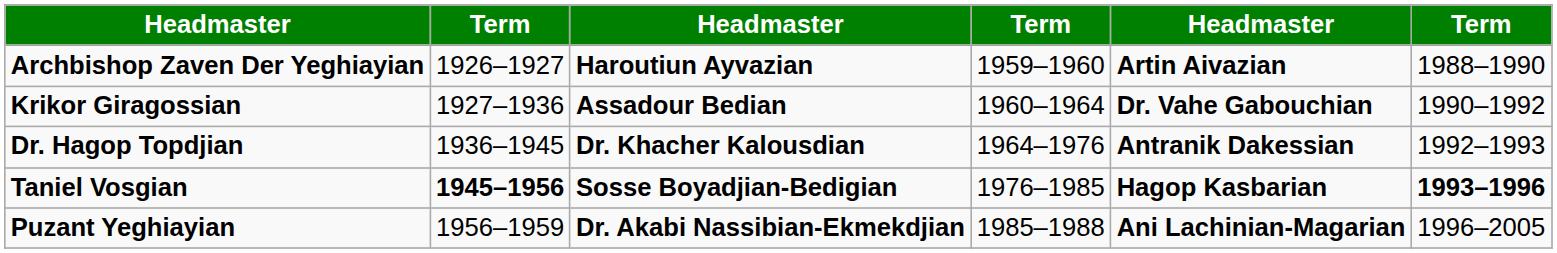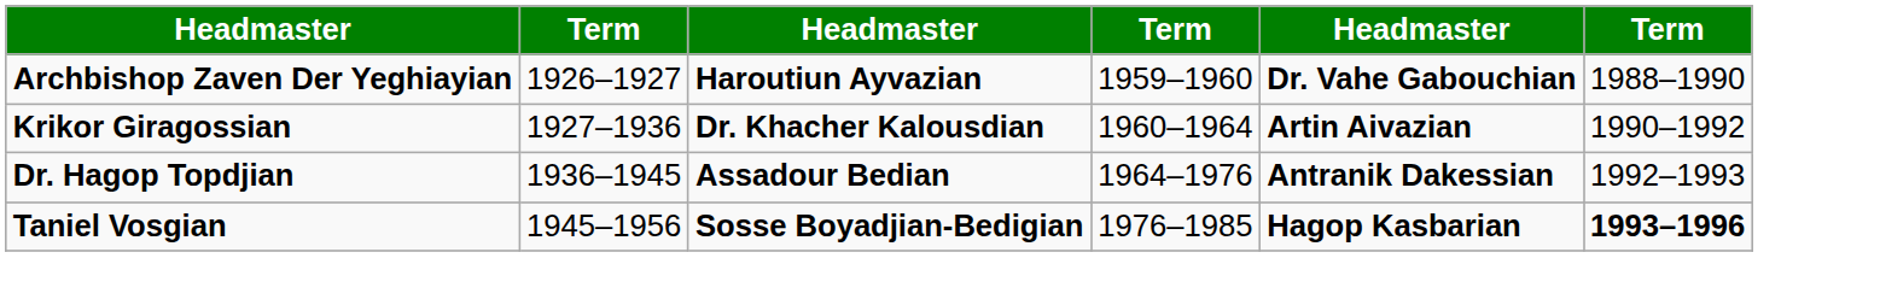Archbishop Zaven Der Yeghiayian | column 5: Artin Aivazian -> Dr. Vahe Gabouchian
Krikor Giragossian | column 3: Assadour Bedian -> Dr. Khacher Kalousdian
Krikor Giragossian | column 5: Dr. Vahe Gabouchian -> Artin Aivazian
Dr. Hagop Topdjian | column 3: Dr. Khacher Kalousdian -> Assadour Bedian
Taniel Vosgian | column 2: bold -> normal
- row: Puzant Yeghiayian | 1956–1959 | Dr. Akabi Nassibian-Ekmekdjian | 1985–1988 | Ani Lachinian-Magarian | 1996–2005
